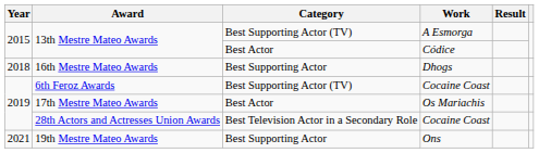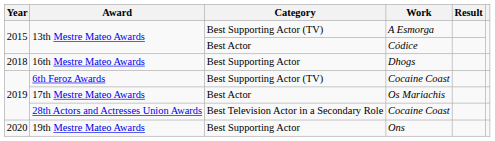19th Mestre Mateo Awards | Year: 2021 -> 2020
